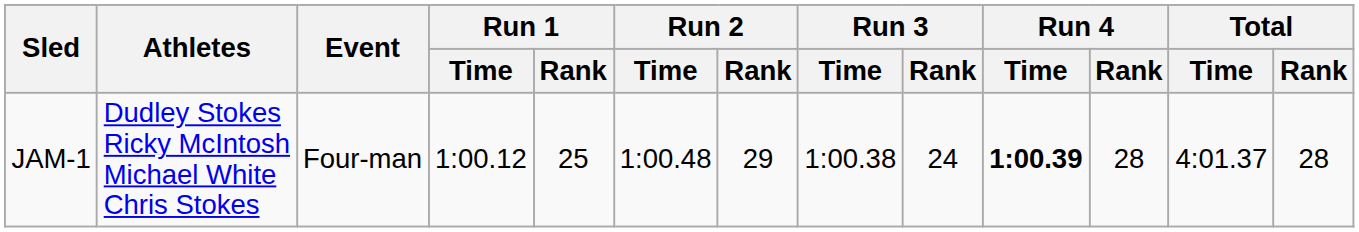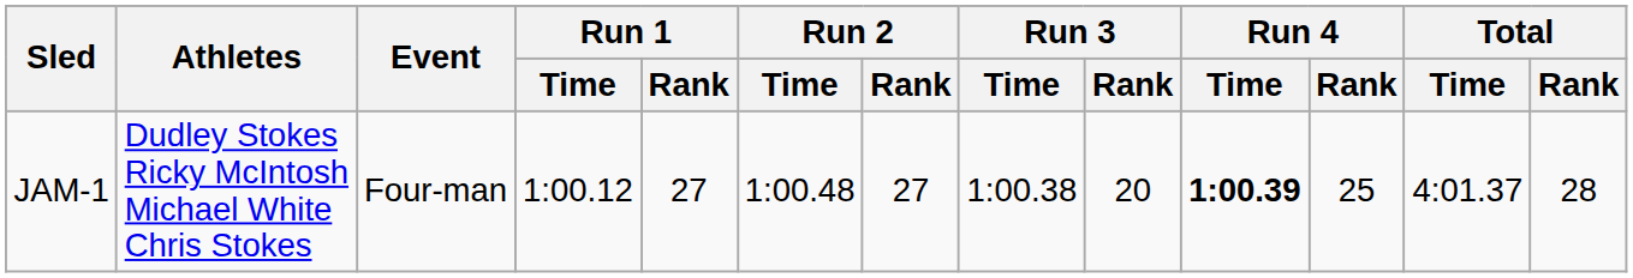JAM-1 | Run 1 / Rank: 25 -> 27
JAM-1 | Run 2 / Rank: 29 -> 27
JAM-1 | Run 3 / Rank: 24 -> 20
JAM-1 | Run 4 / Rank: 28 -> 25
